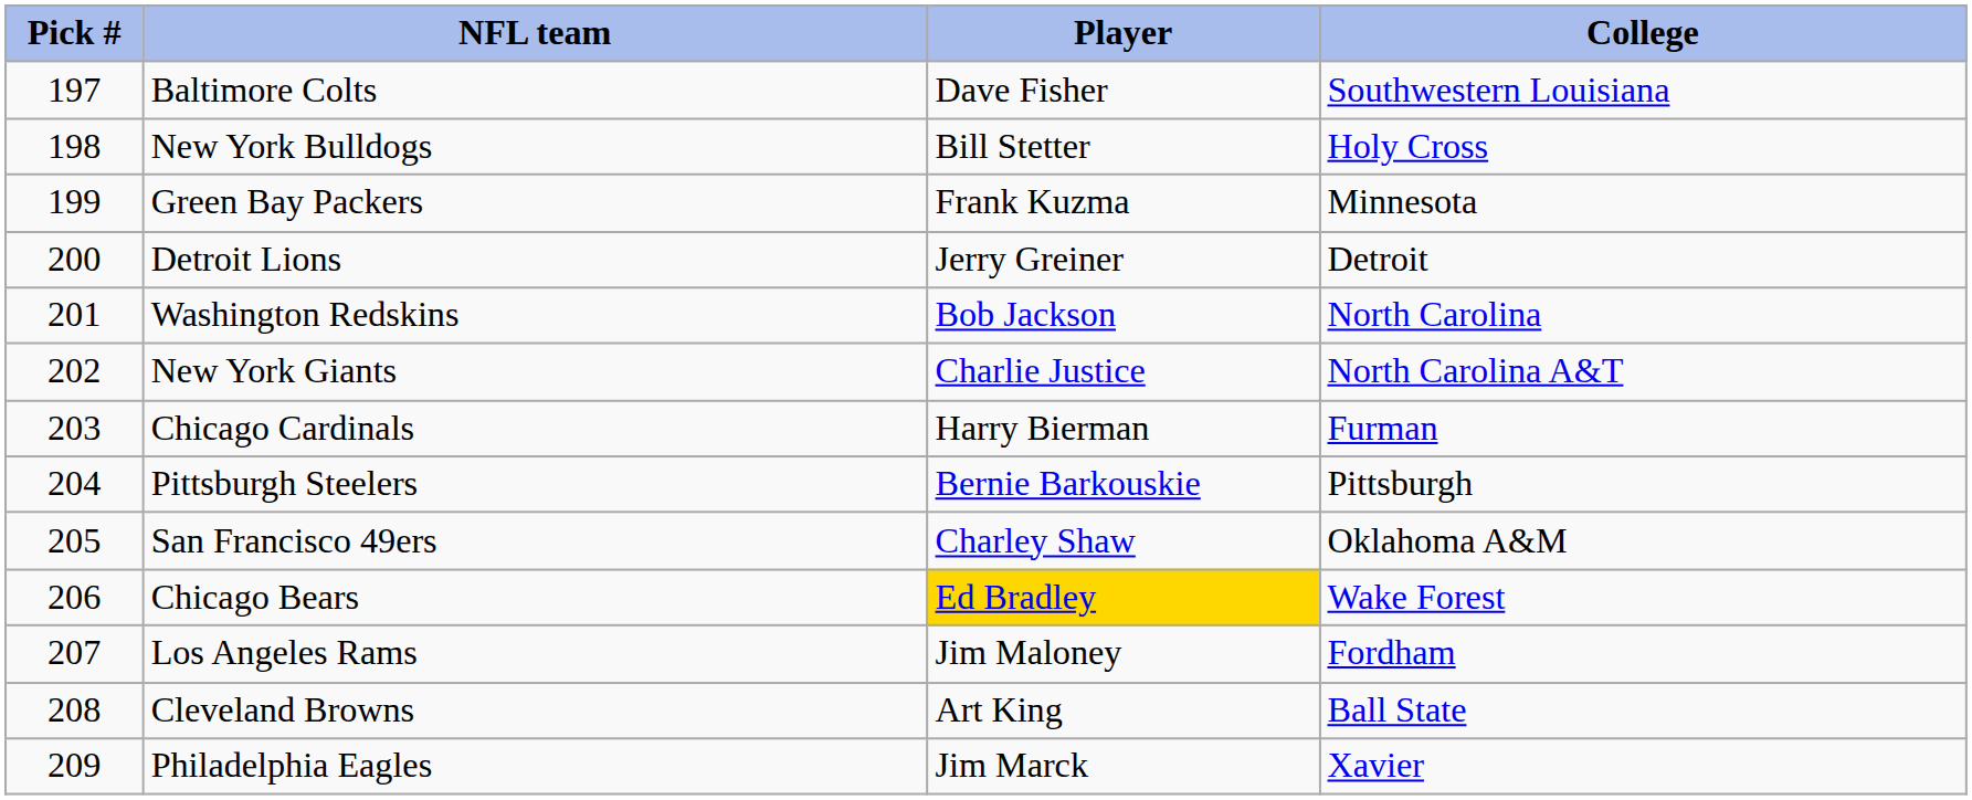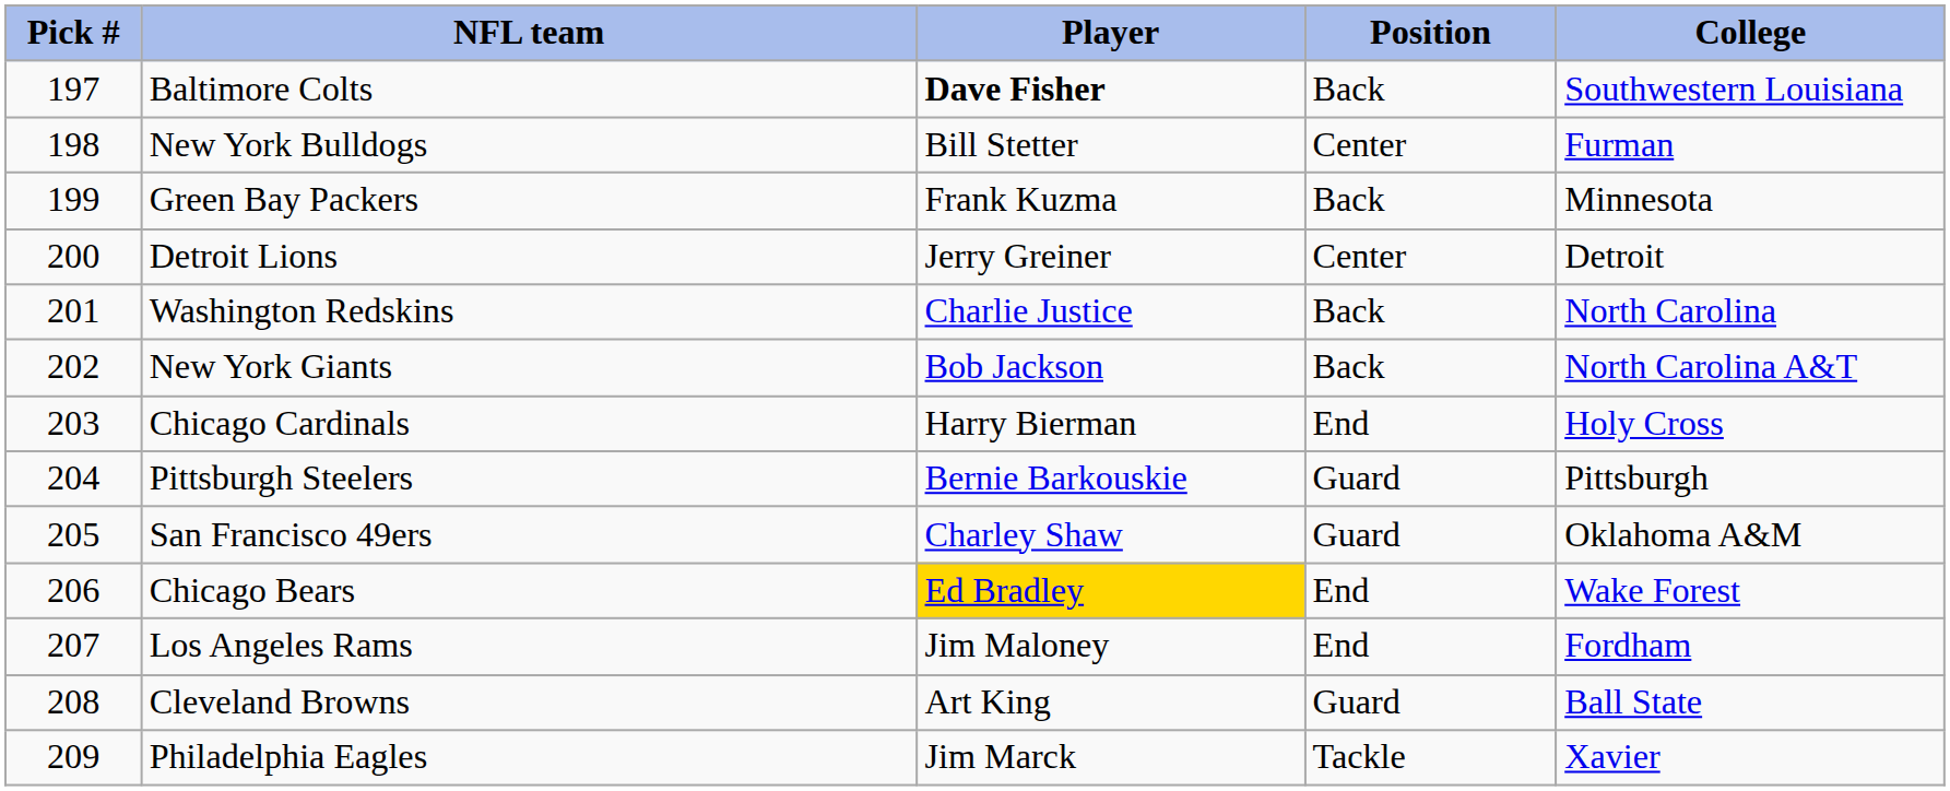+ column: Position | Back | Center | Back | Center | Back | Back | End | Guard | Guard | End | End | Guard | Tackle
Baltimore Colts | Player: normal -> bold
New York Bulldogs | College: Holy Cross -> Furman
Washington Redskins | Player: Bob Jackson -> Charlie Justice
New York Giants | Player: Charlie Justice -> Bob Jackson
Chicago Cardinals | College: Furman -> Holy Cross
